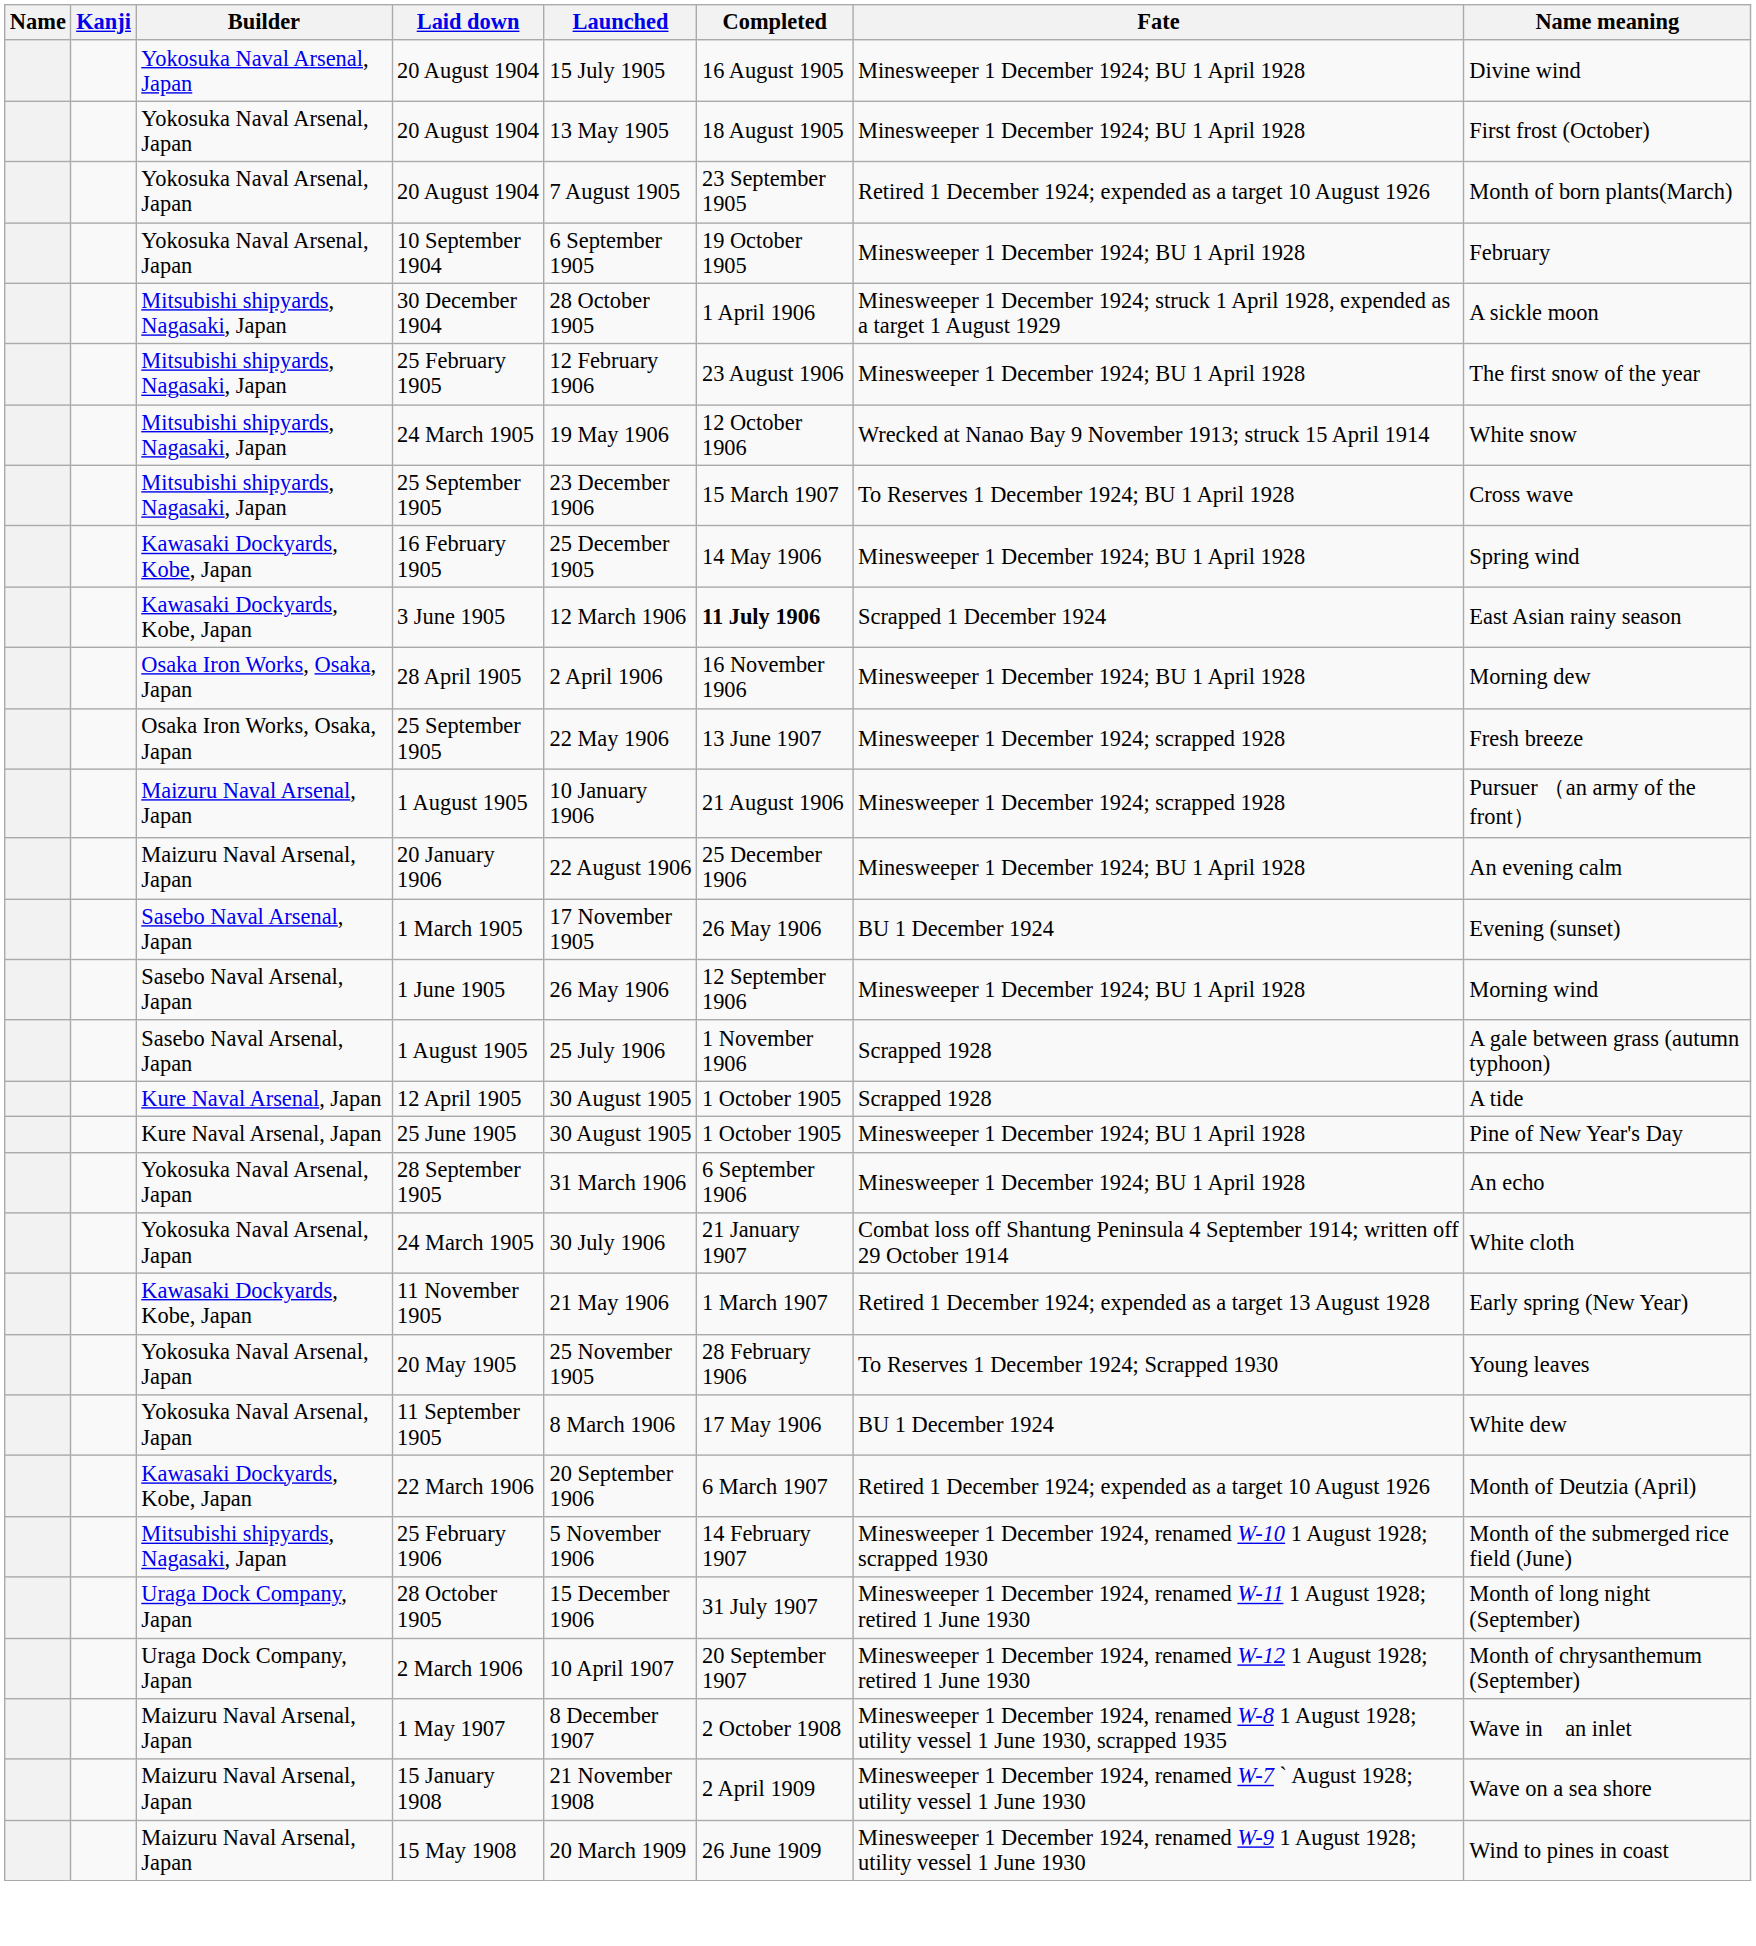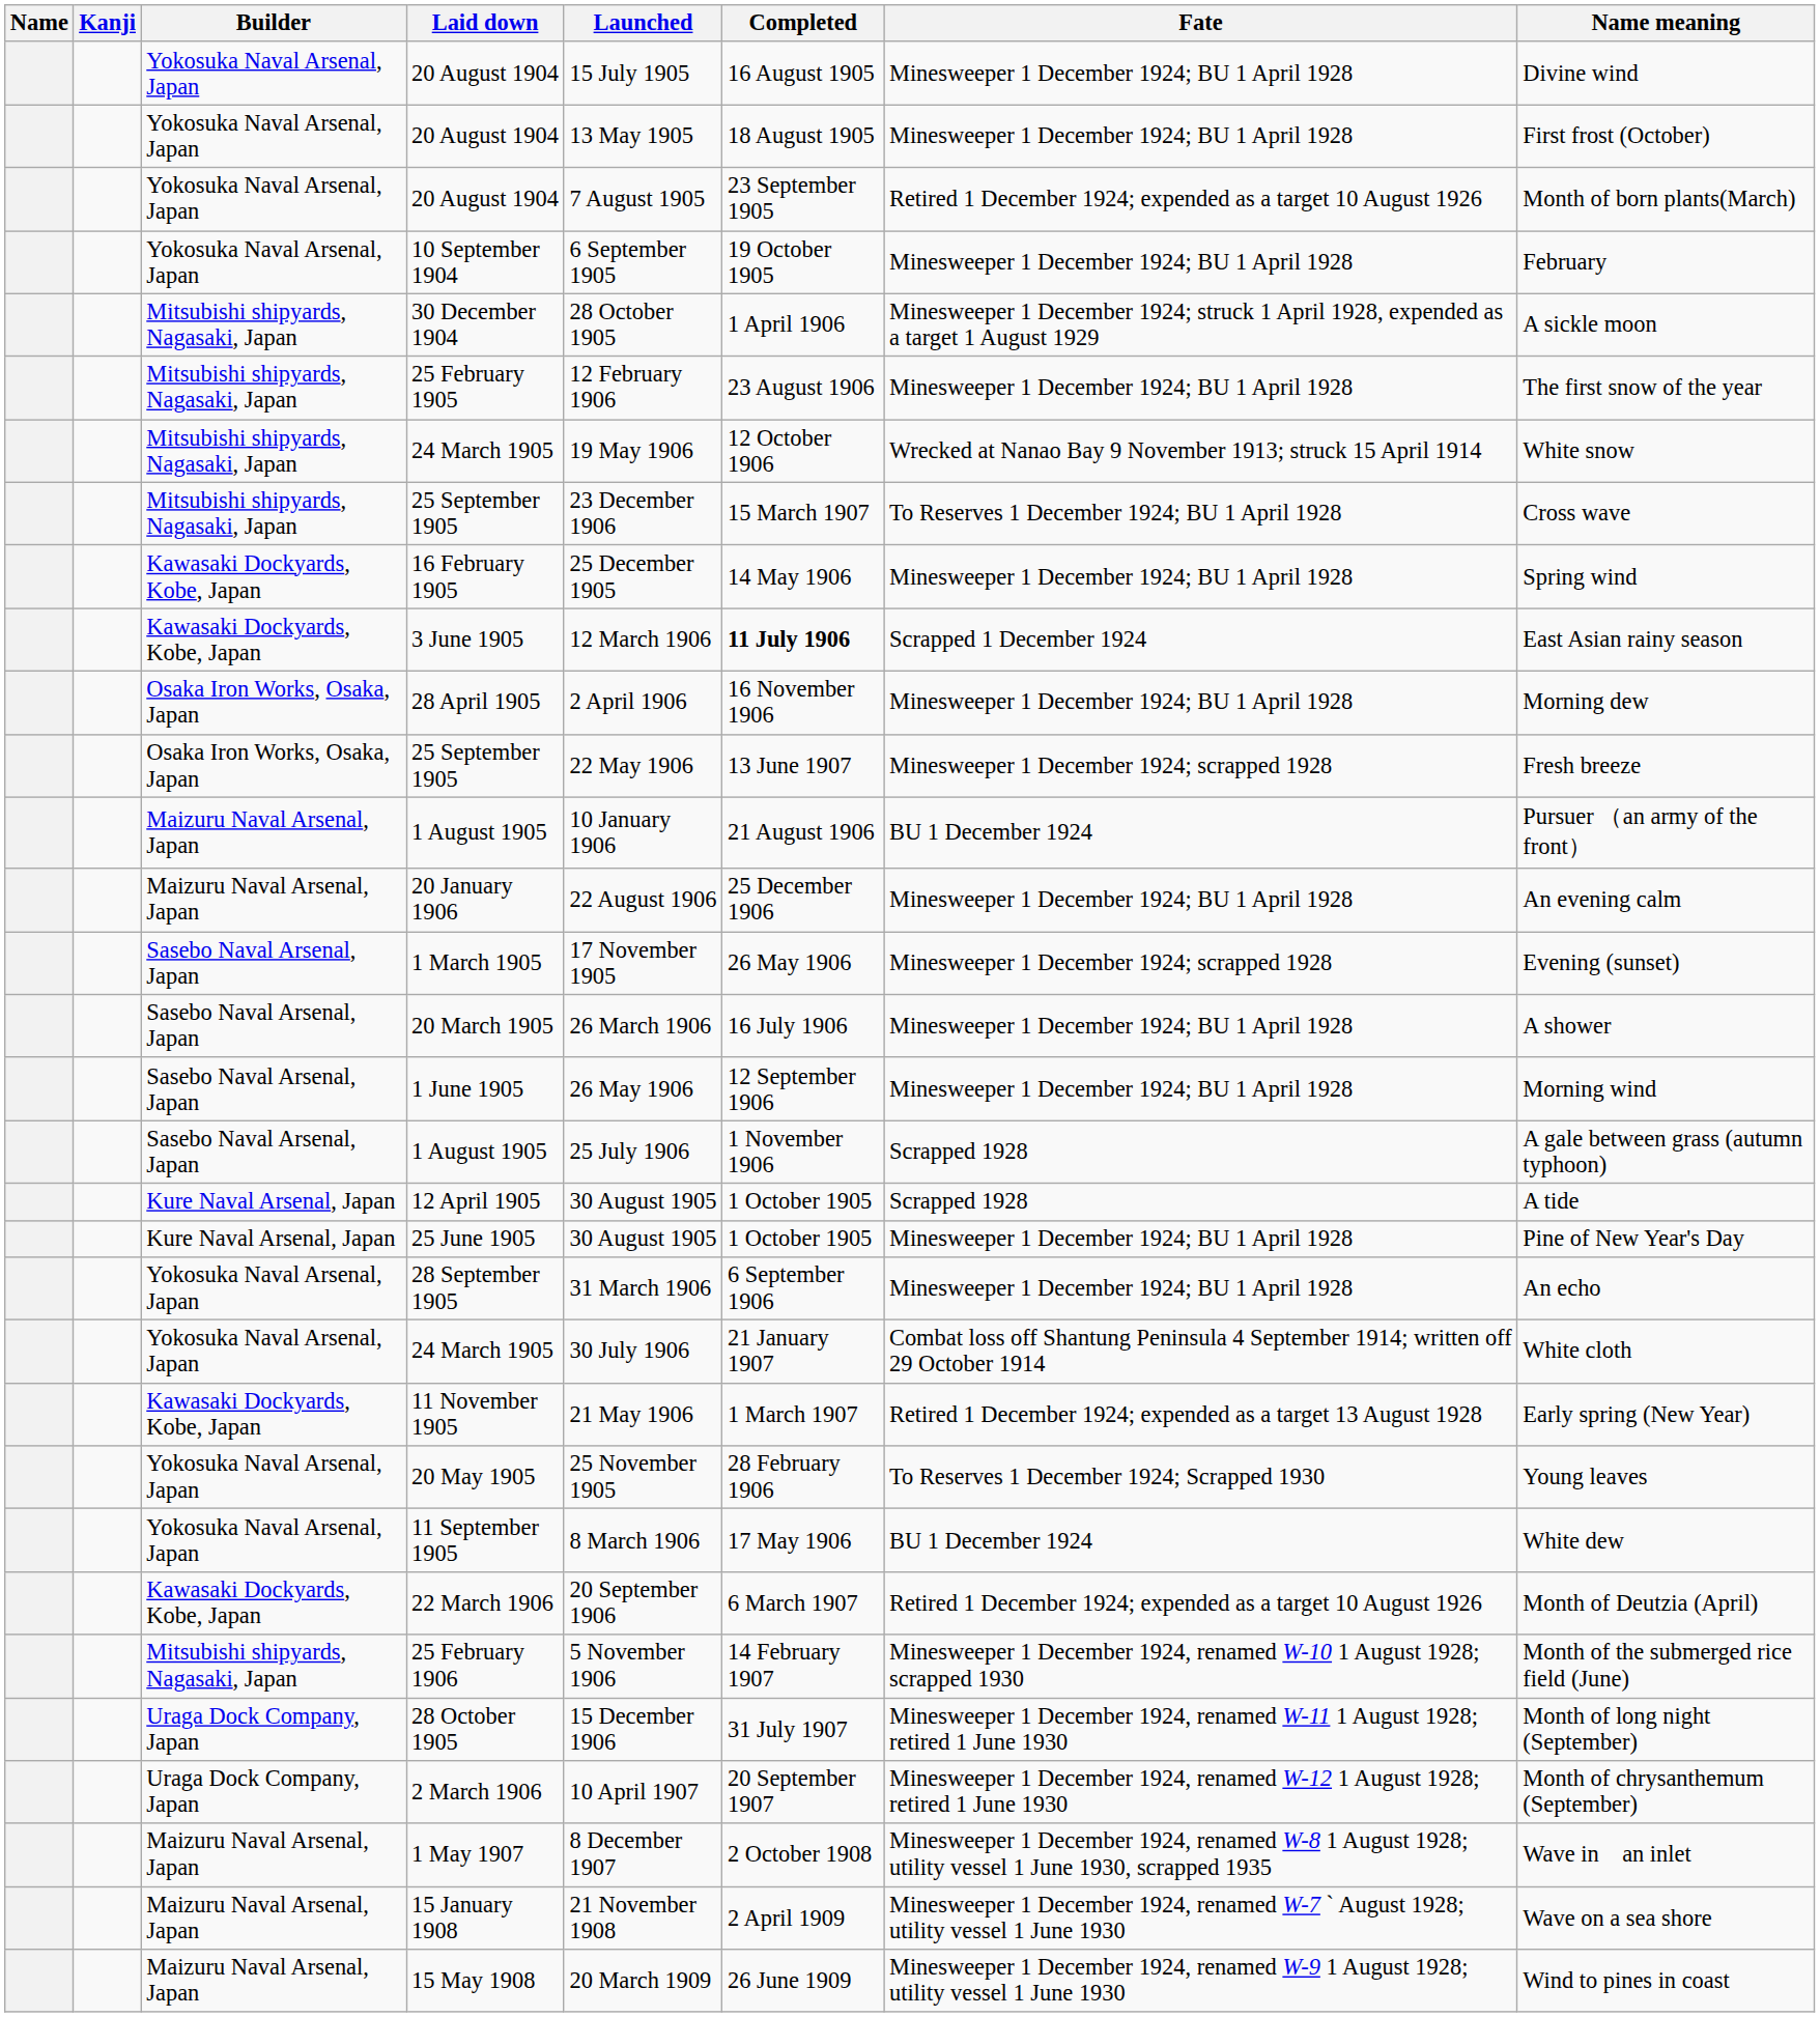Maizuru Naval Arsenal, Japan / 1 August 1905 | Fate: Minesweeper 1 December 1924; scrapped 1928 -> BU 1 December 1924
1 March 1905 | Fate: BU 1 December 1924 -> Minesweeper 1 December 1924; scrapped 1928
+ row: Sasebo Naval Arsenal, Japan | 20 March 1905 | 26 March 1906 | 16 July 1906 | Minesweeper 1 December 1924; BU 1 April 1928 | A shower
